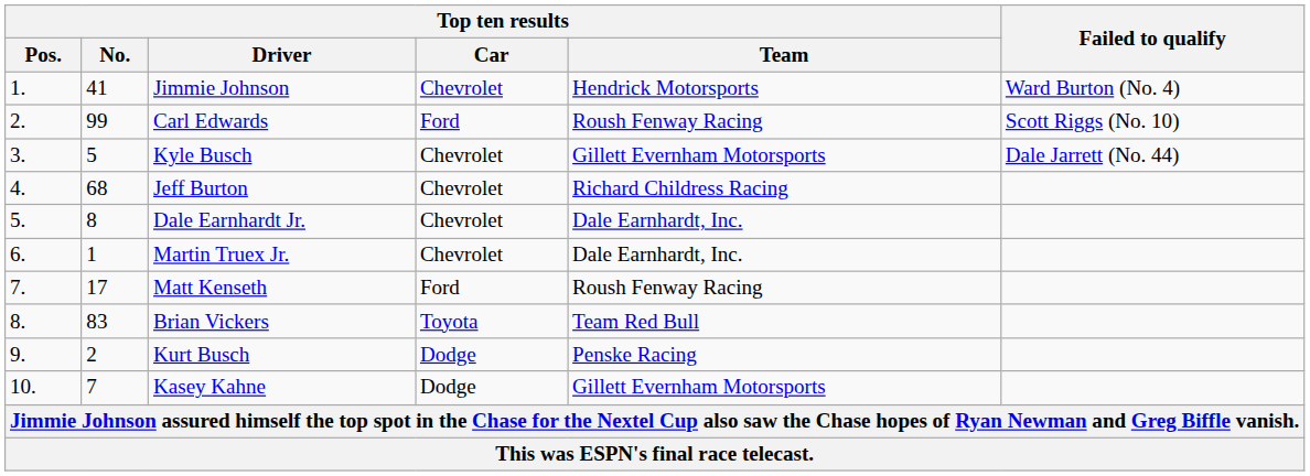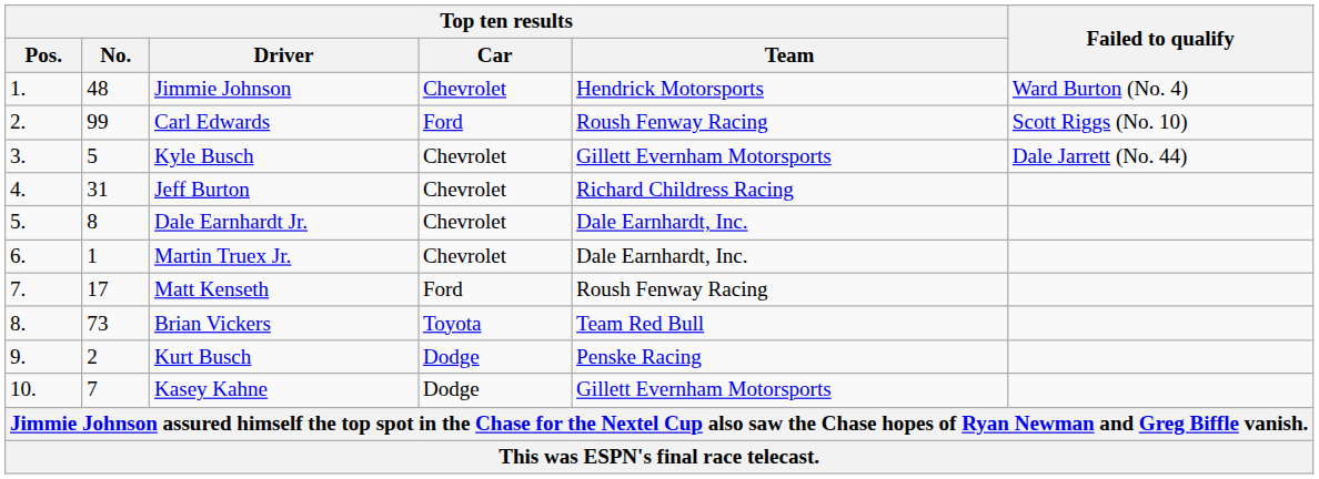Jimmie Johnson | Top ten results / No.: 41 -> 48
Jeff Burton | Top ten results / No.: 68 -> 31
Brian Vickers | Top ten results / No.: 83 -> 73
